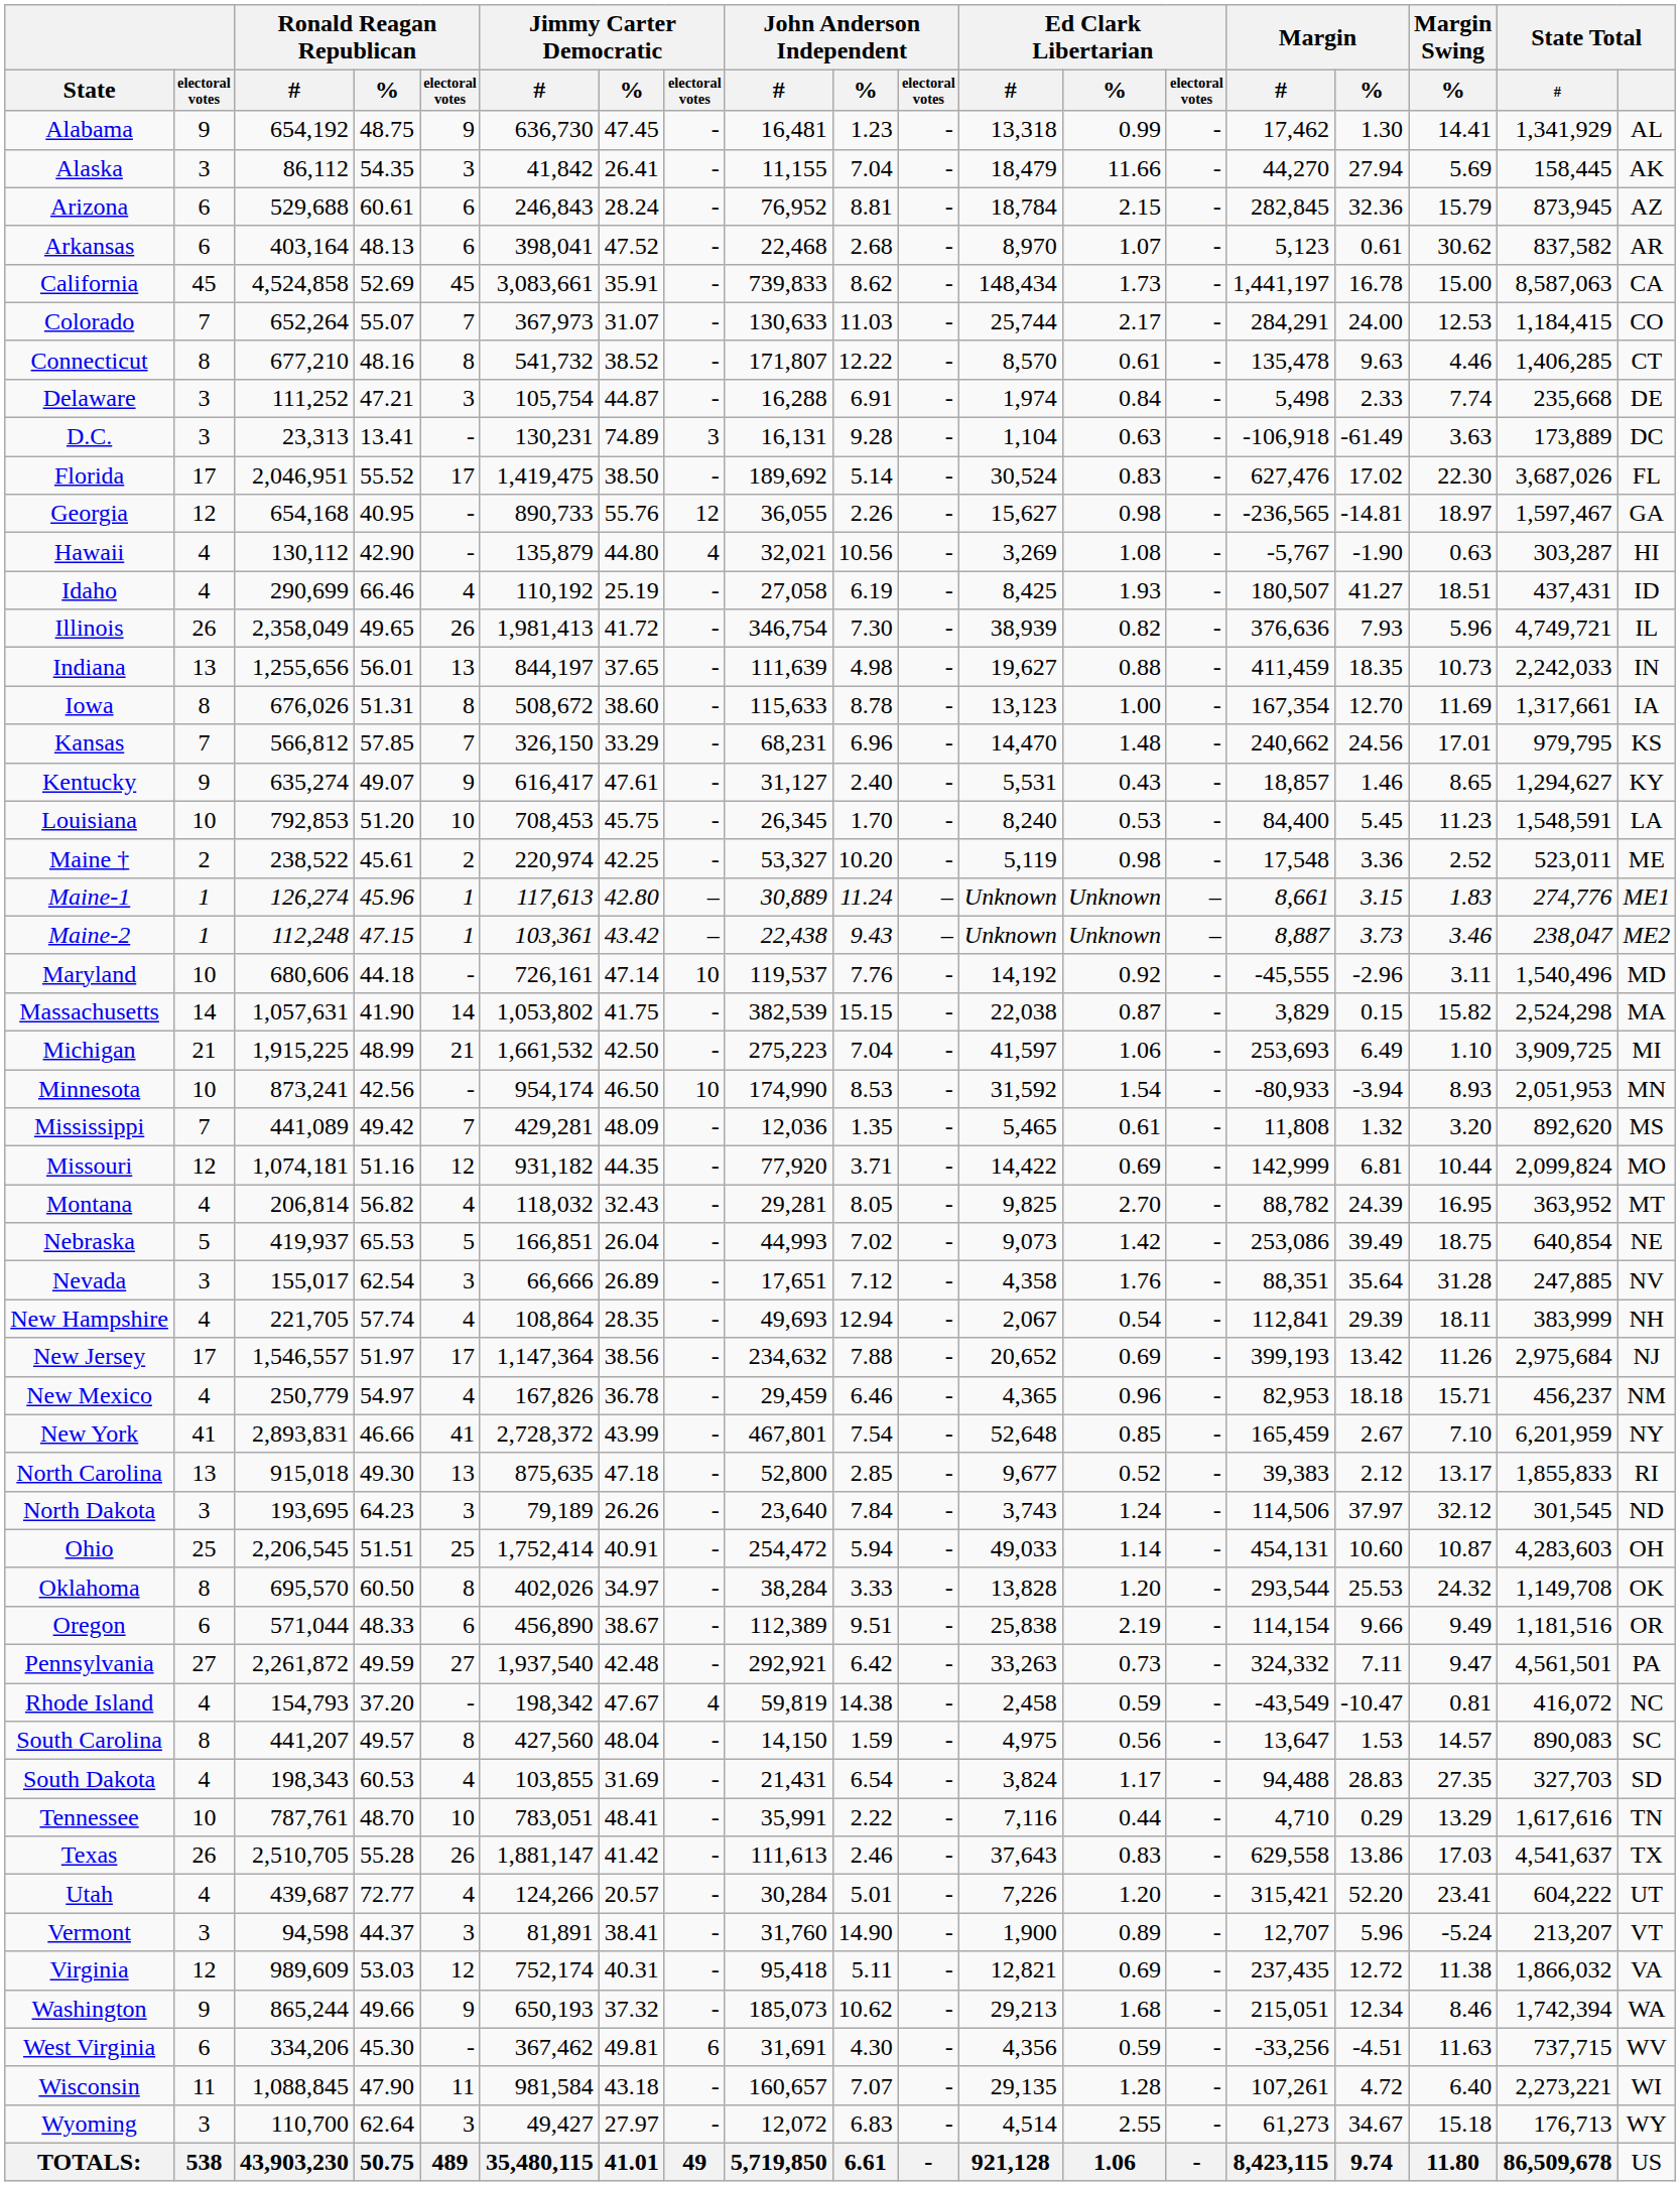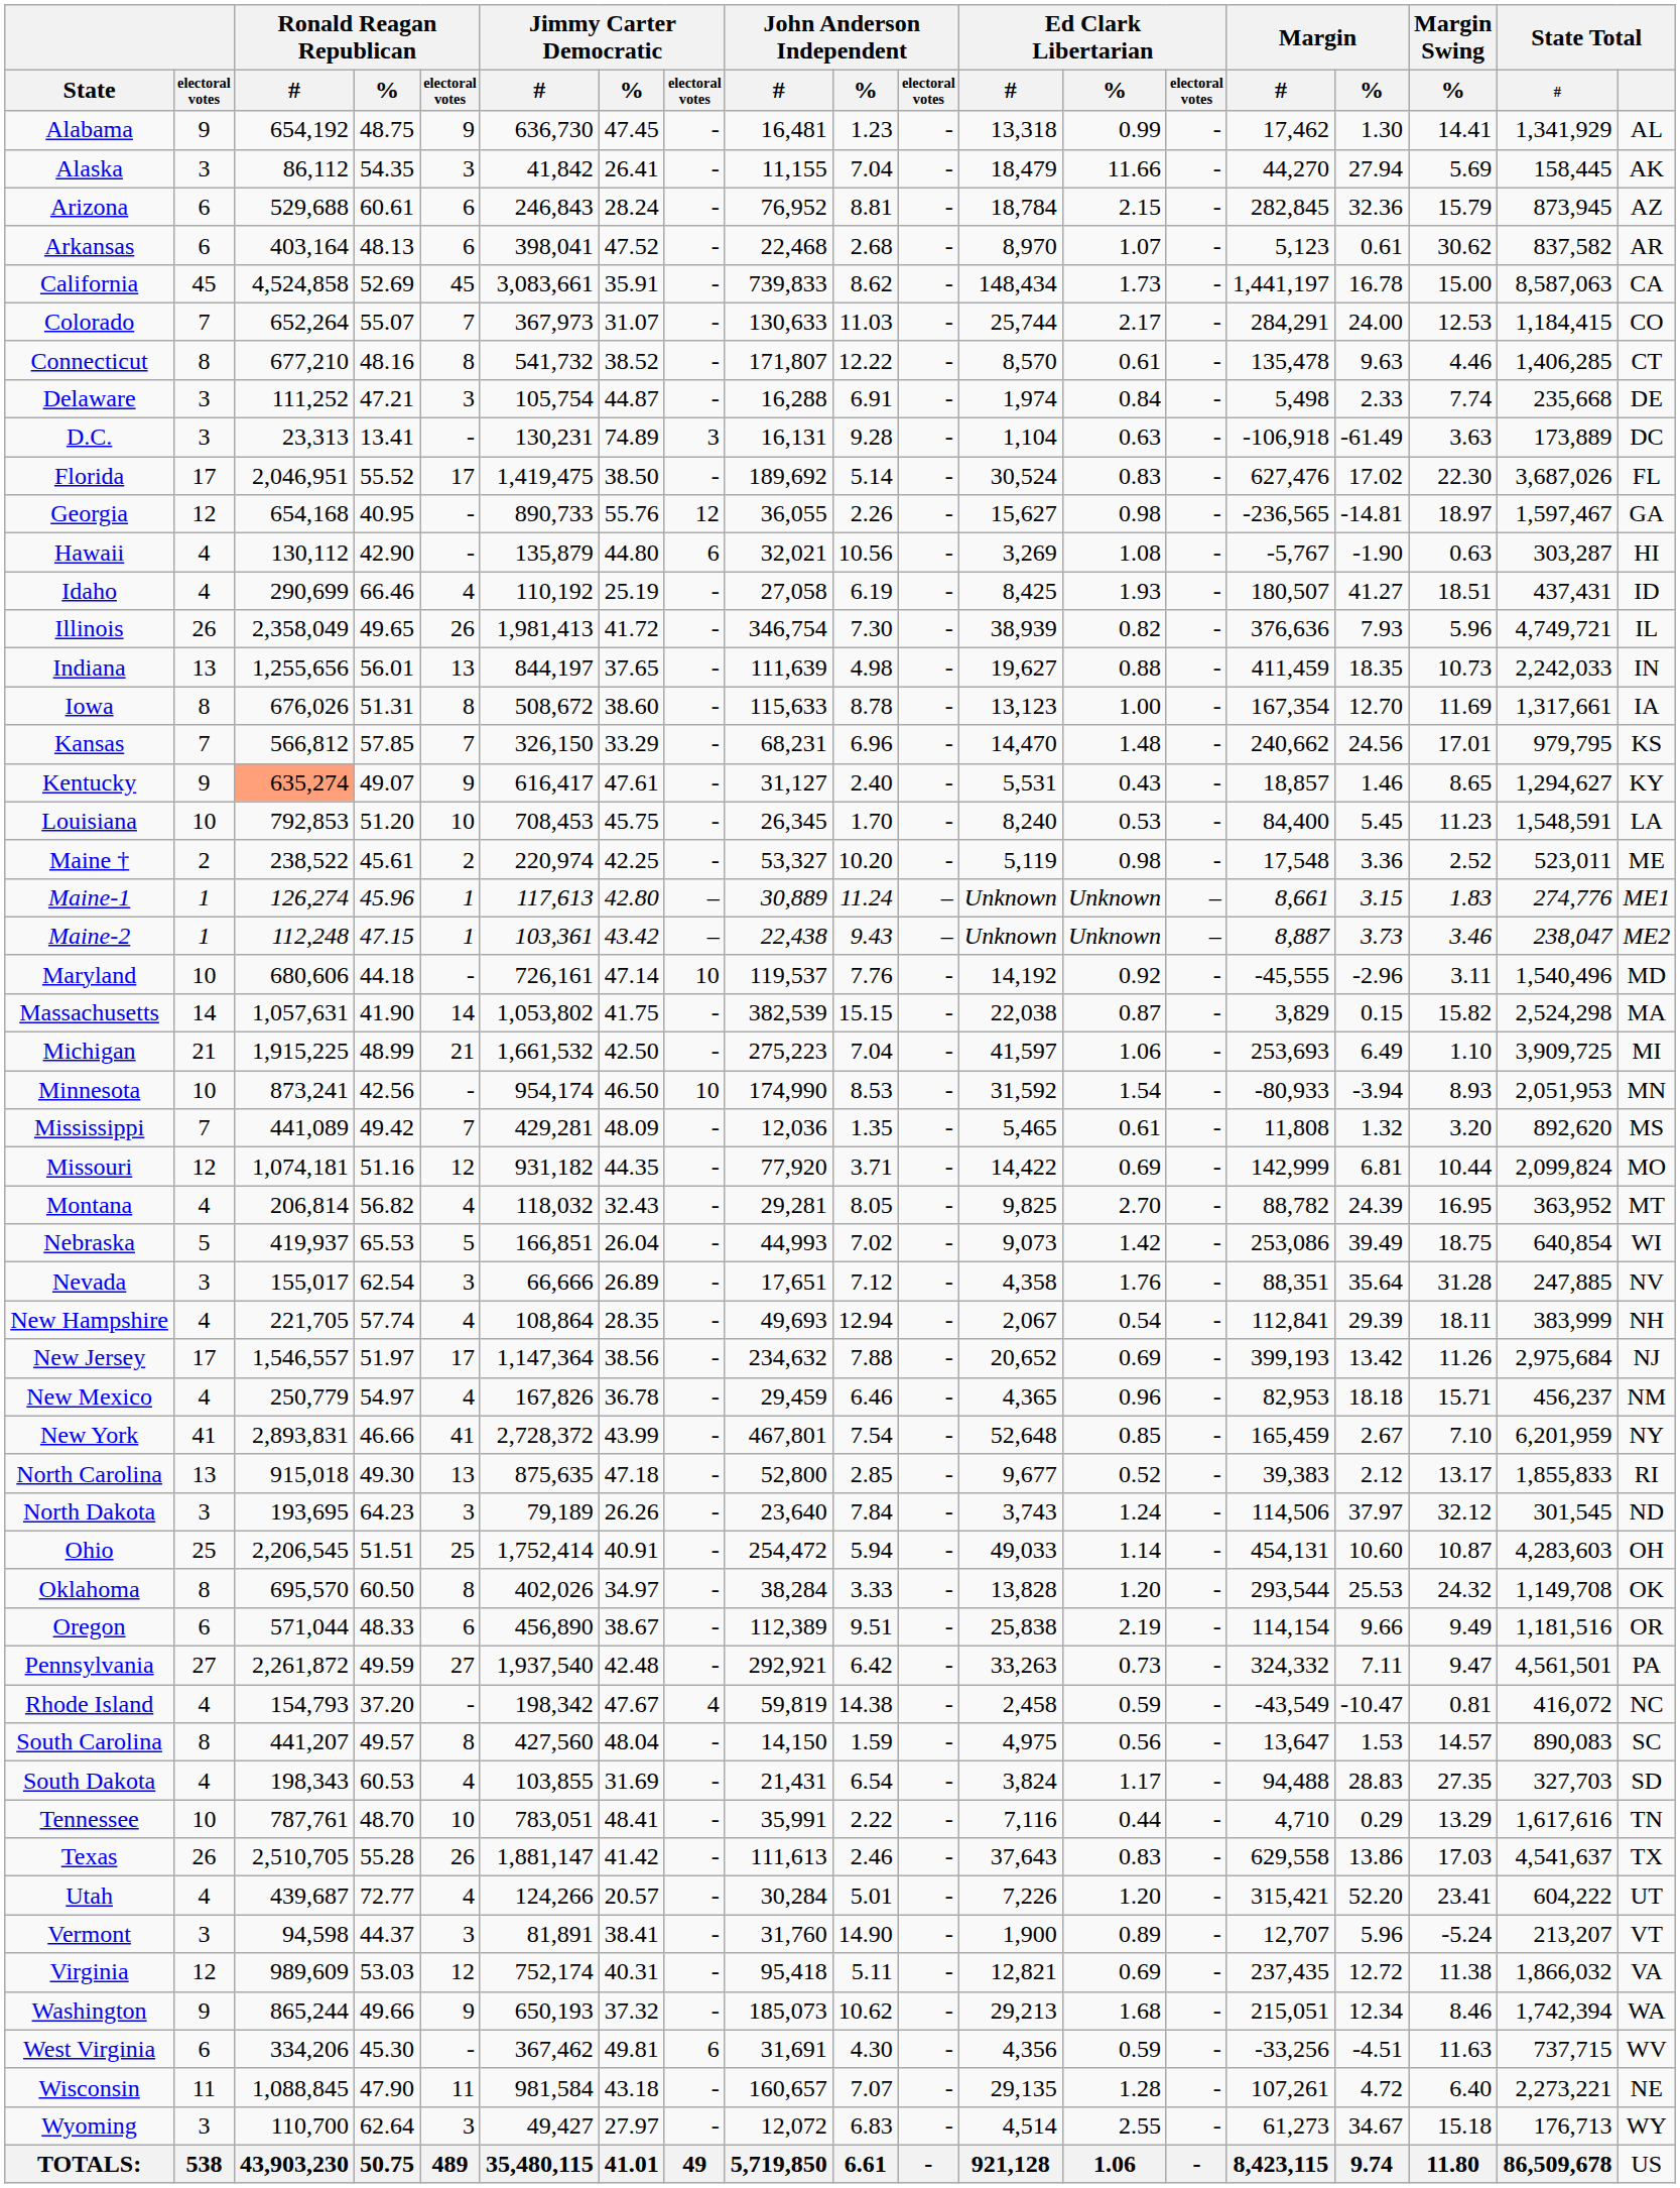Hawaii | Jimmy Carter Democratic / electoral votes: 4 -> 6
Kentucky | Ronald Reagan Republican / #: no background -> lightsalmon background
Nebraska | State Total: NE -> WI
Wisconsin | State Total: WI -> NE
